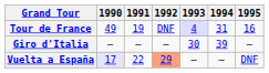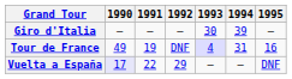rows swapped: Giro d'Italia <-> Tour de France
Vuelta a España | 1992: lightsalmon background -> no background
